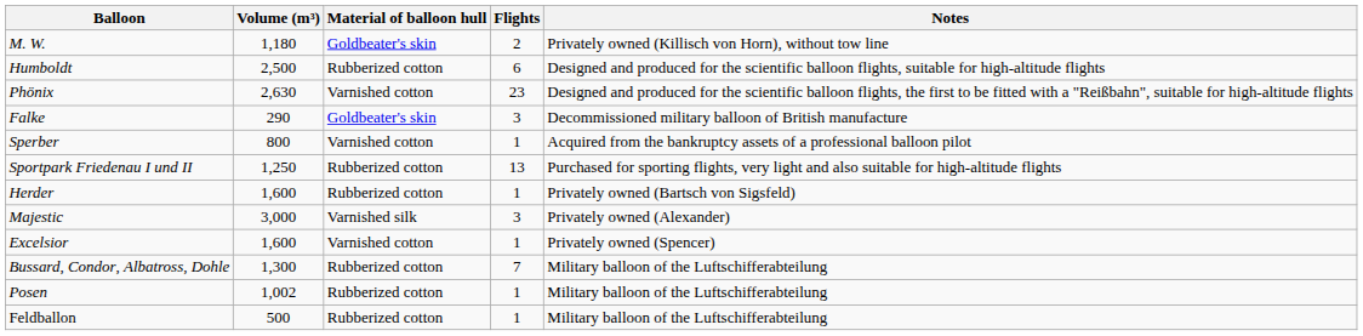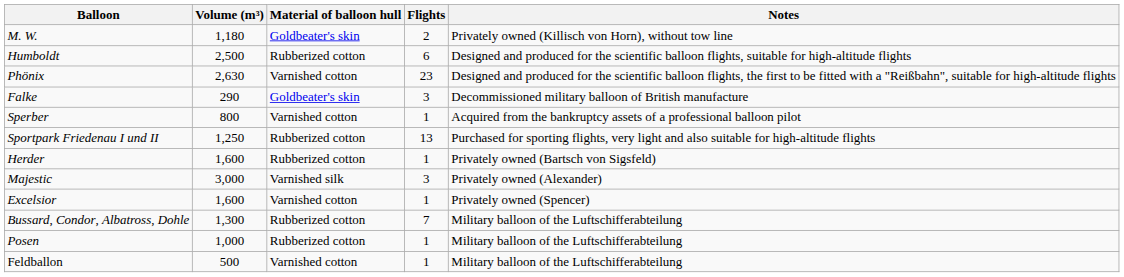Posen | Volume (m³): 1,002 -> 1,000
Feldballon | Material of balloon hull: Rubberized cotton -> Varnished cotton
